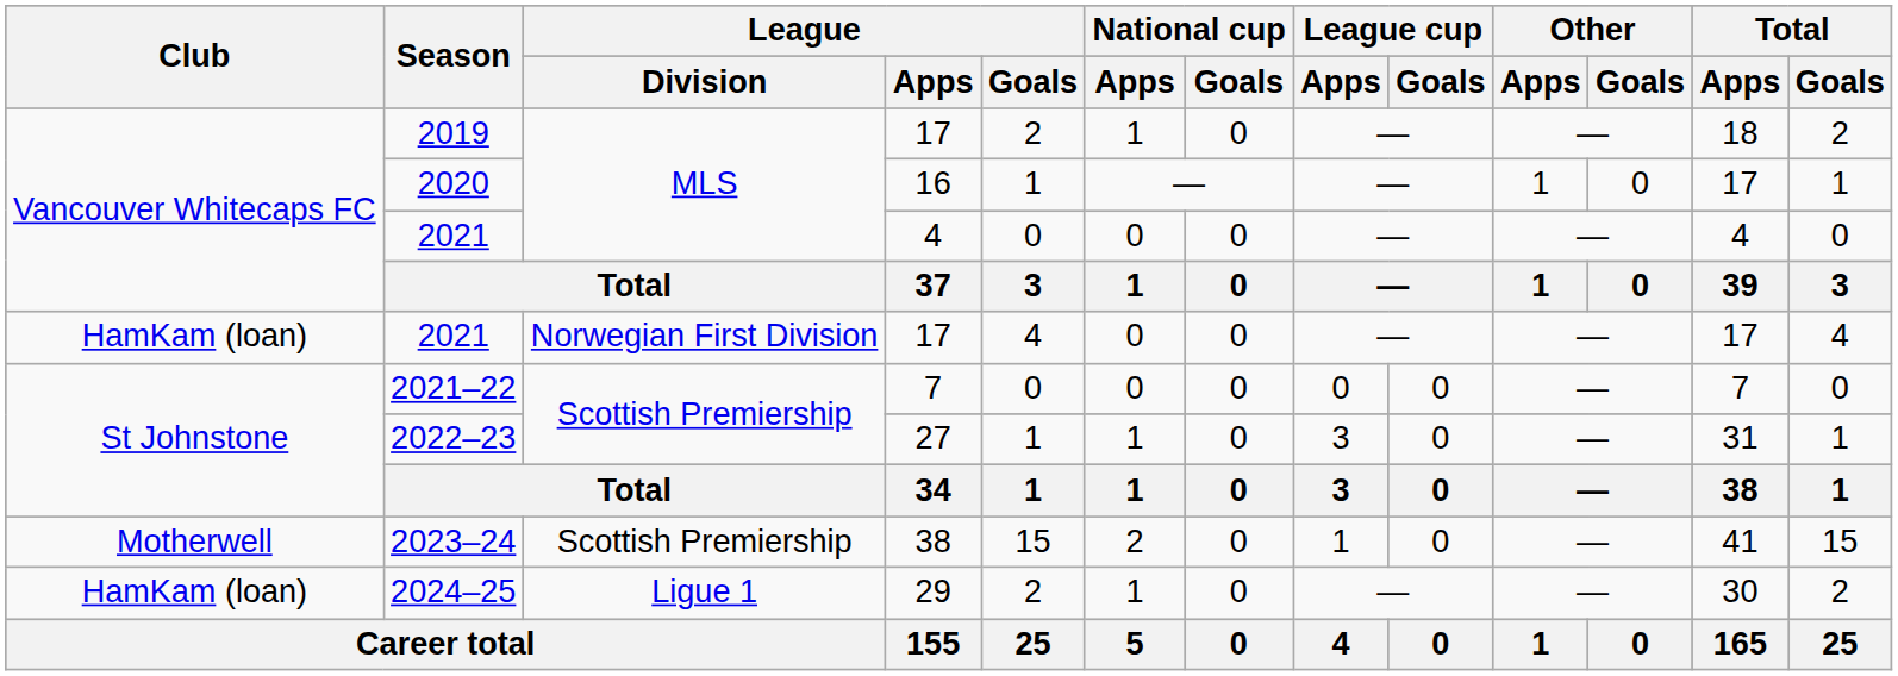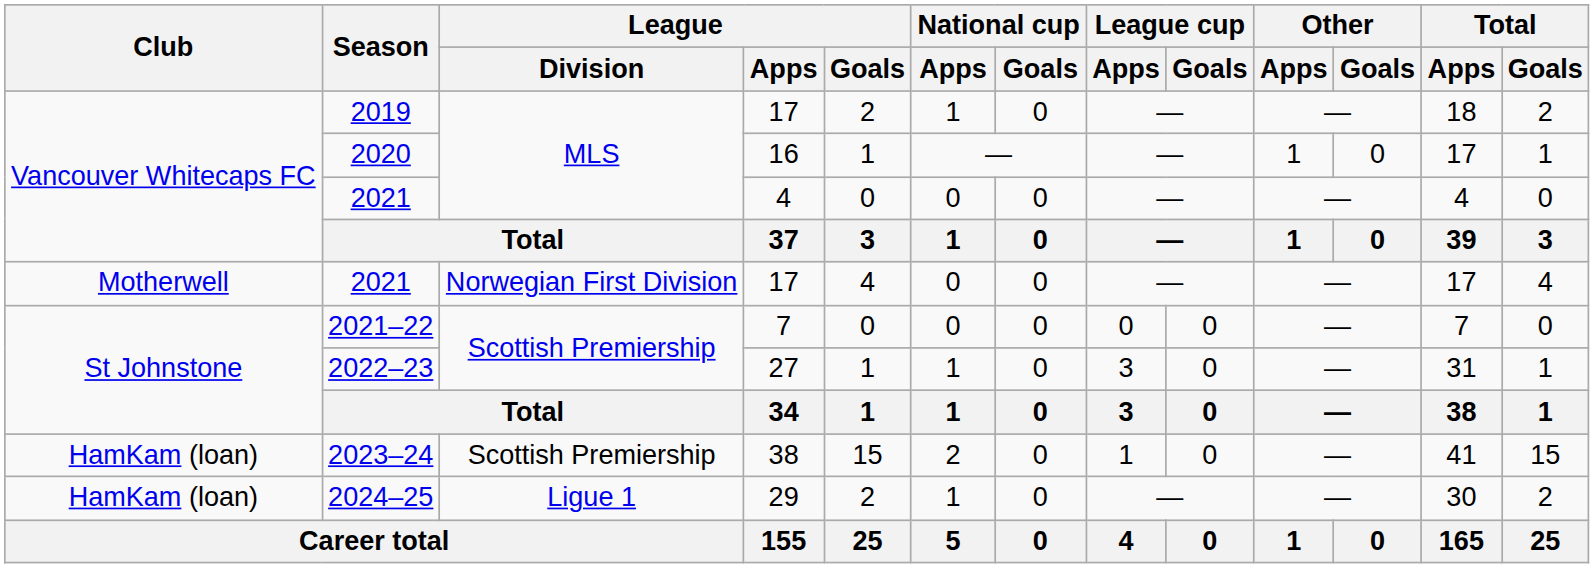2021 / 17 | Club: HamKam (loan) -> Motherwell
2023–24 | Club: Motherwell -> HamKam (loan)
